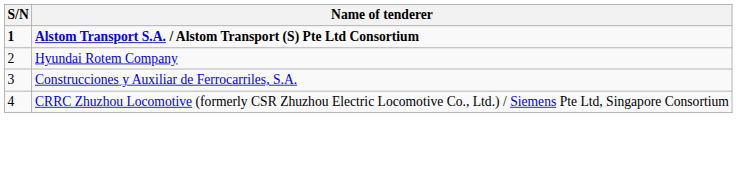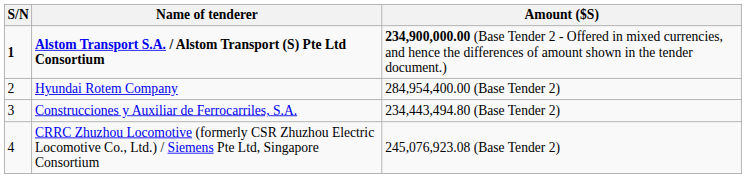+ column: Amount ($S) | 234,900,000.00 (Base Tender 2 - Offered in mixed currencies, and hence the differences of amount shown in the tender document.) | 284,954,400.00 (Base Tender 2) | 234,443,494.80 (Base Tender 2) | 245,076,923.08 (Base Tender 2)
